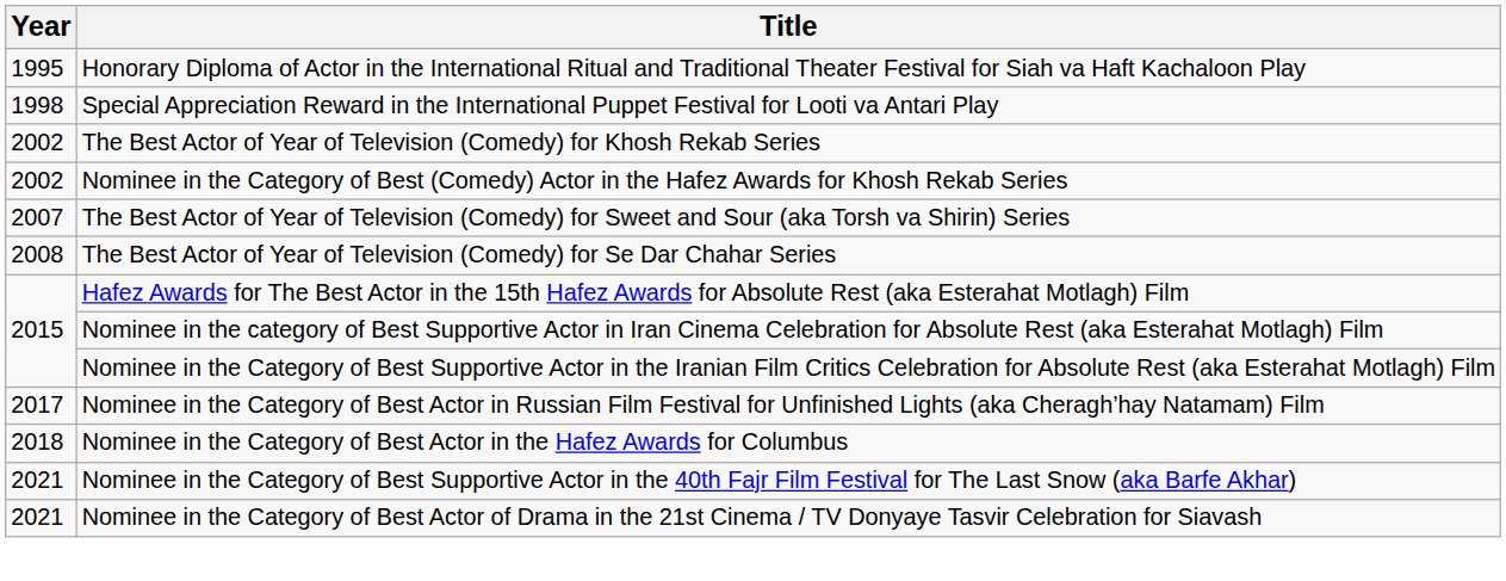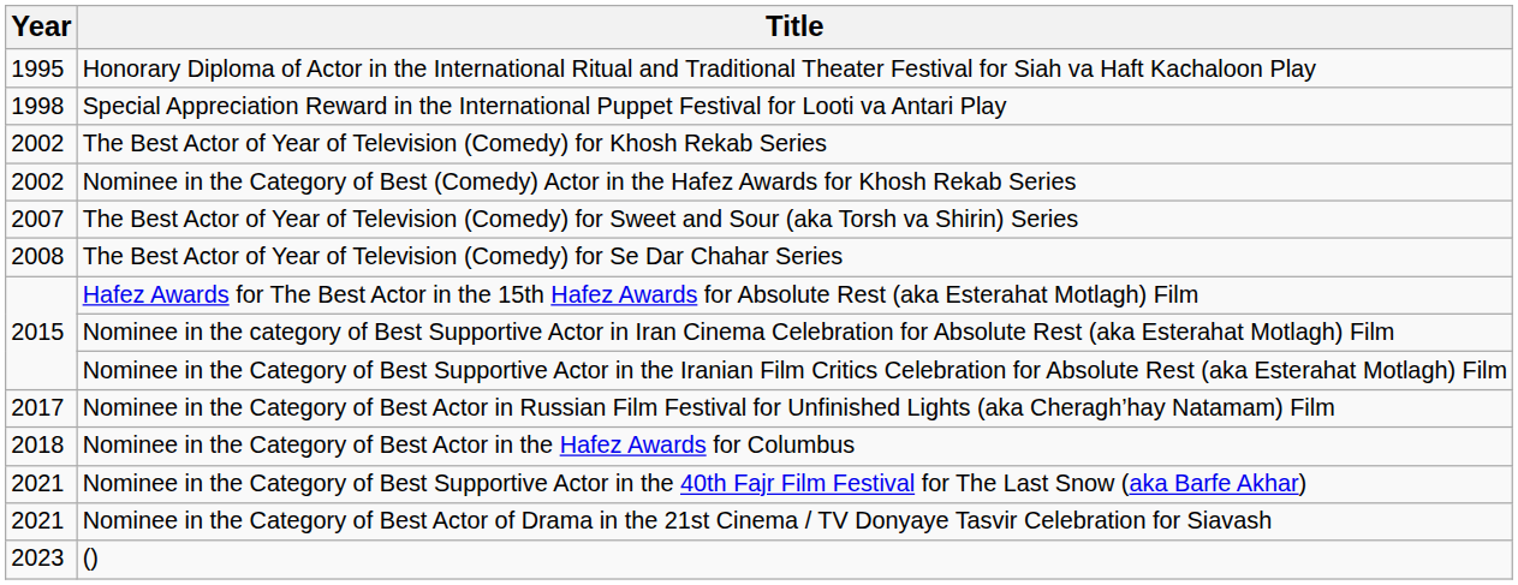+ row: 2023 | ()
